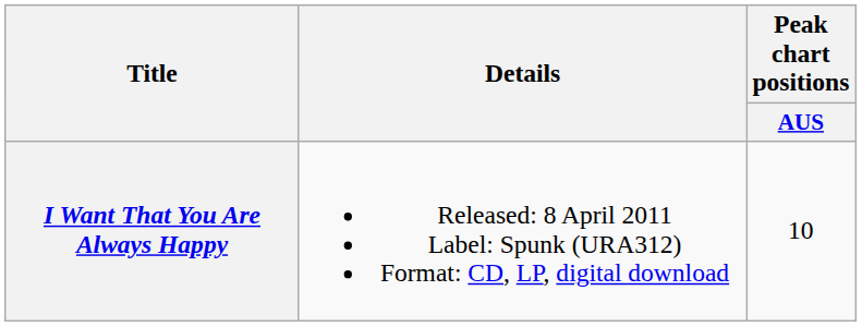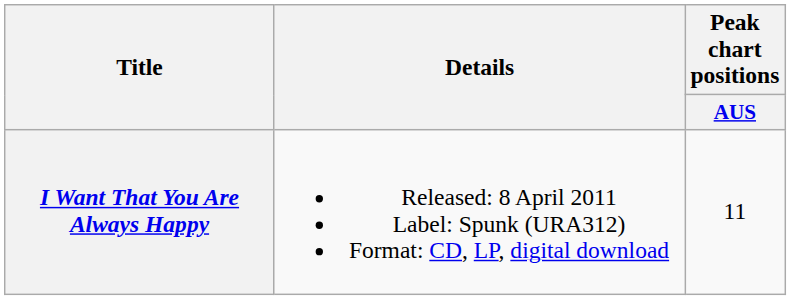I Want That You Are Always Happy | Peak chart positions / AUS: 10 -> 11
